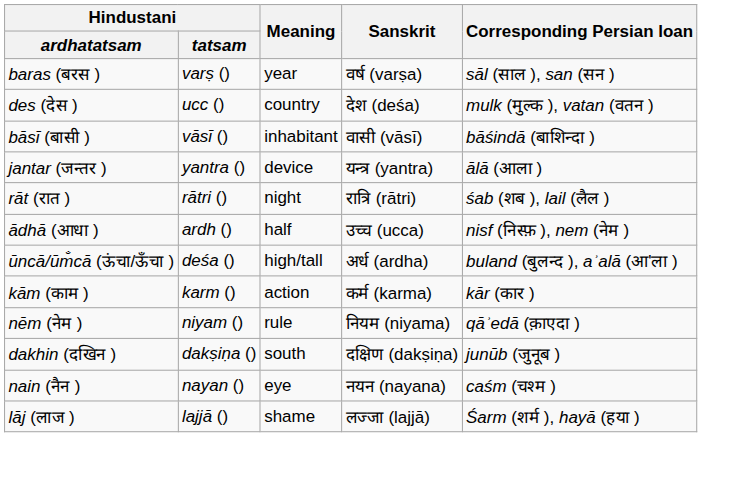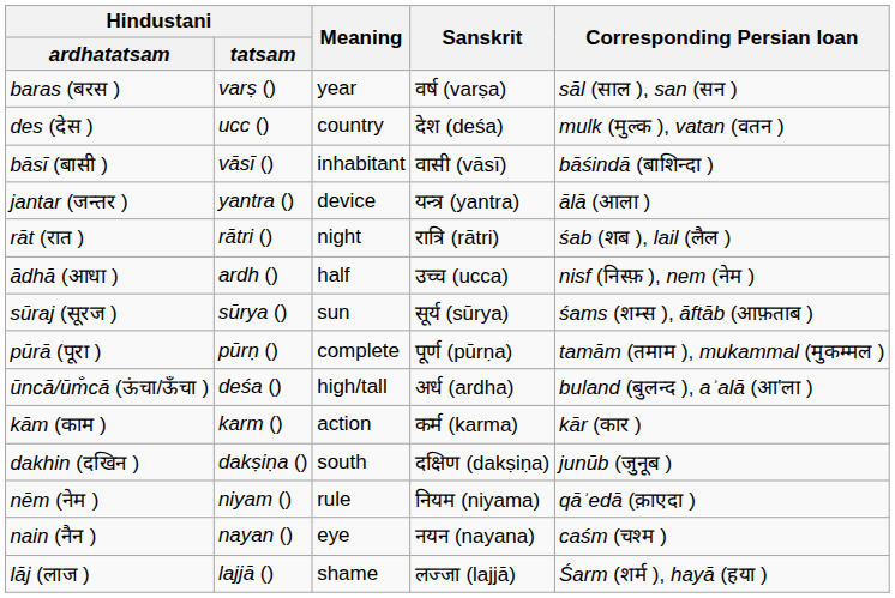+ row: sūraj (सूरज ) | sūrya () | sun | सूर्य (sūrya) | śams (शम्स ), āftāb (आफ़ताब )
+ row: pūrā (पूरा ) | pūrṇ () | complete | पूर्ण (pūrṇa) | tamām (तमाम ), mukammal (मुकम्मल )
rows swapped: nēm (नेम ) <-> dakhin (दखिन )
